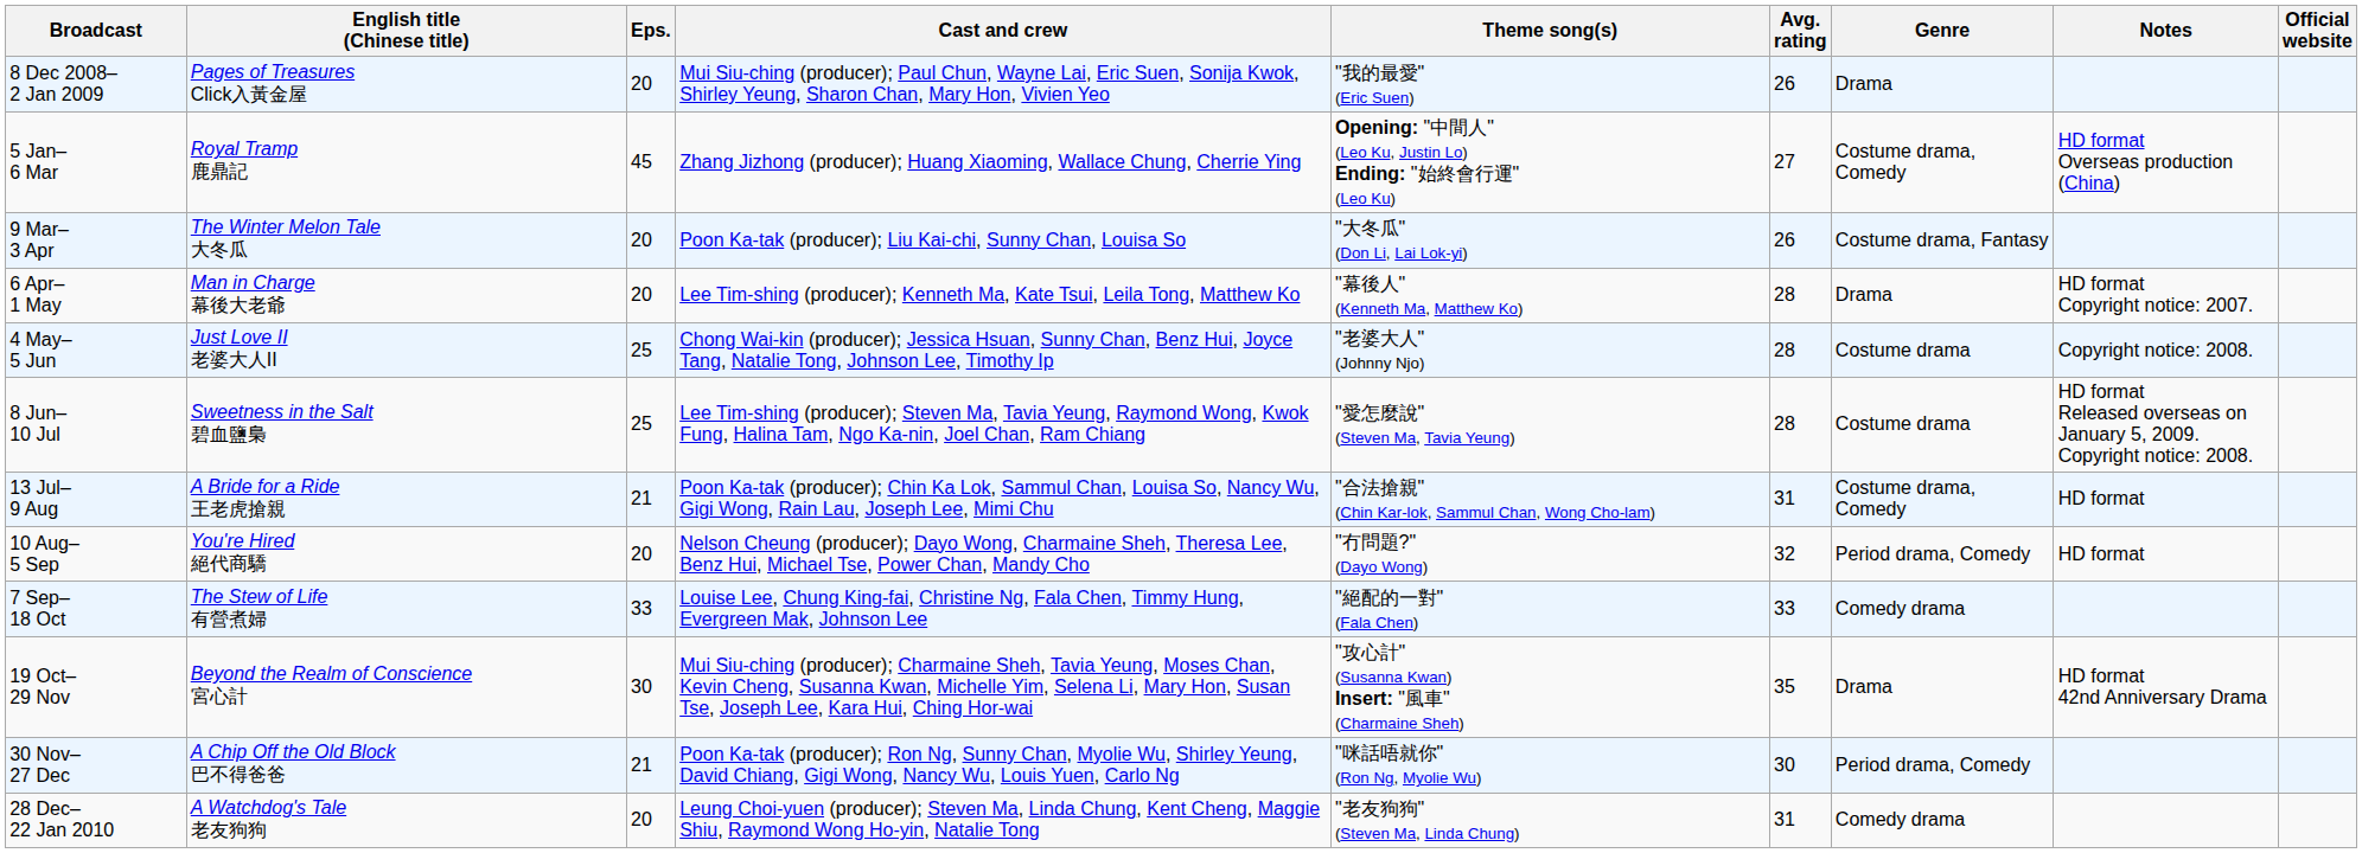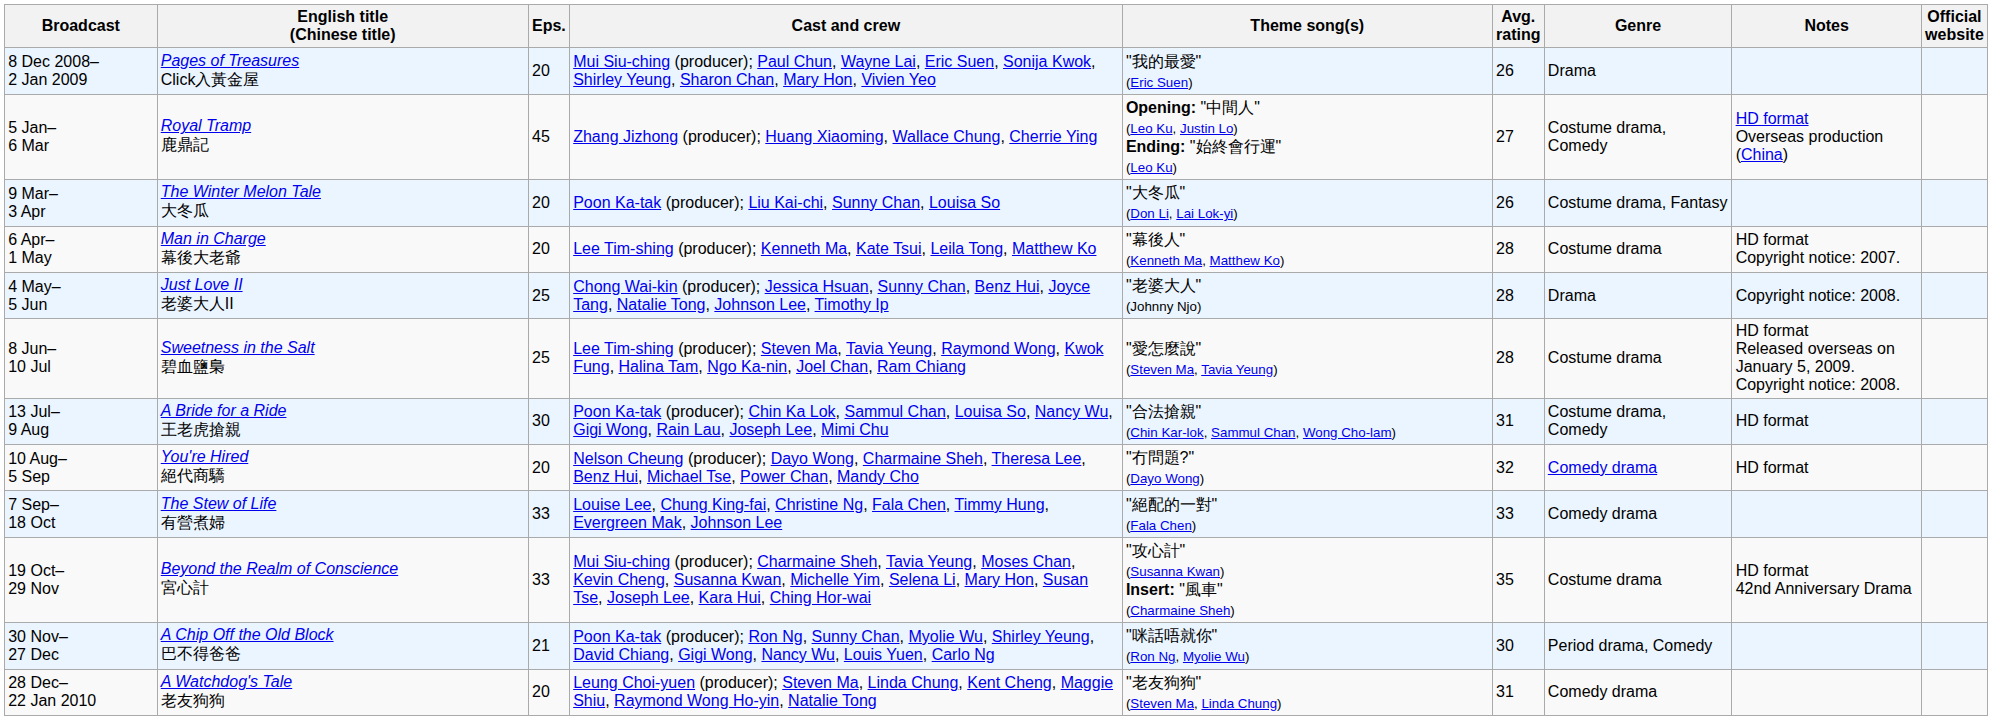6 Apr– 1 May | Genre: Drama -> Costume drama
4 May– 5 Jun | Genre: Costume drama -> Drama
13 Jul– 9 Aug | Eps.: 21 -> 30
10 Aug– 5 Sep | Genre: Period drama, Comedy -> Comedy drama
19 Oct– 29 Nov | Eps.: 30 -> 33
19 Oct– 29 Nov | Genre: Drama -> Costume drama
